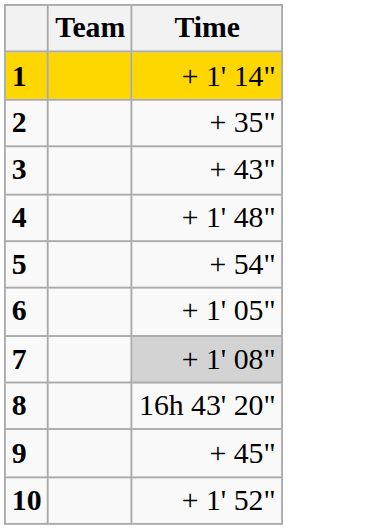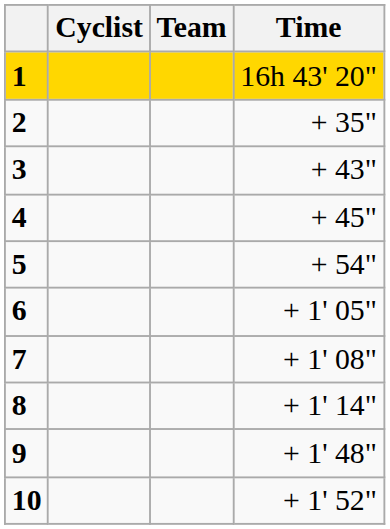+ column: Cyclist
1 | Time: + 1' 14" -> 16h 43' 20"
4 | Time: + 1' 48" -> + 45"
7 | Time: lightgrey background -> no background
8 | Time: 16h 43' 20" -> + 1' 14"
9 | Time: + 45" -> + 1' 48"
